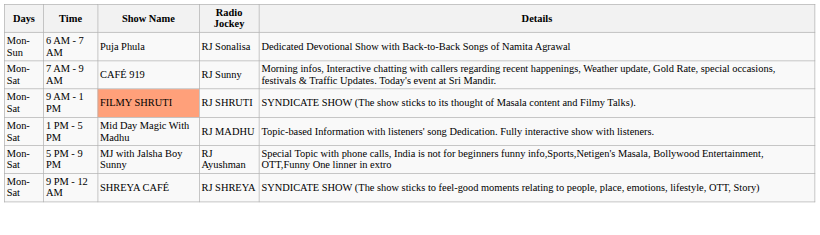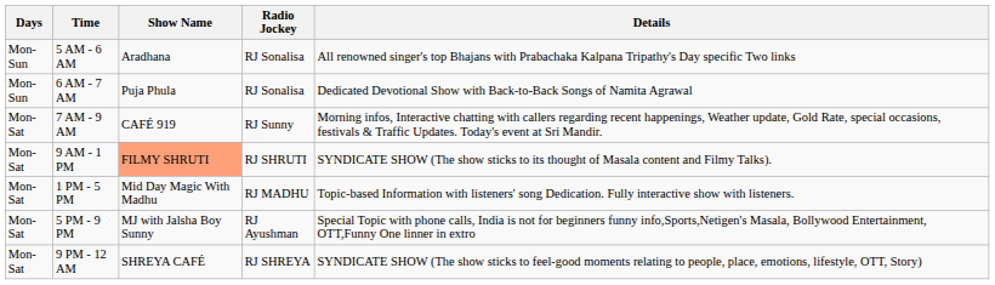+ row: Mon-Sun | 5 AM - 6 AM | Aradhana | RJ Sonalisa | All renowned singer's top Bhajans with Prabachaka Kalpana Tripathy's Day specific Two links
